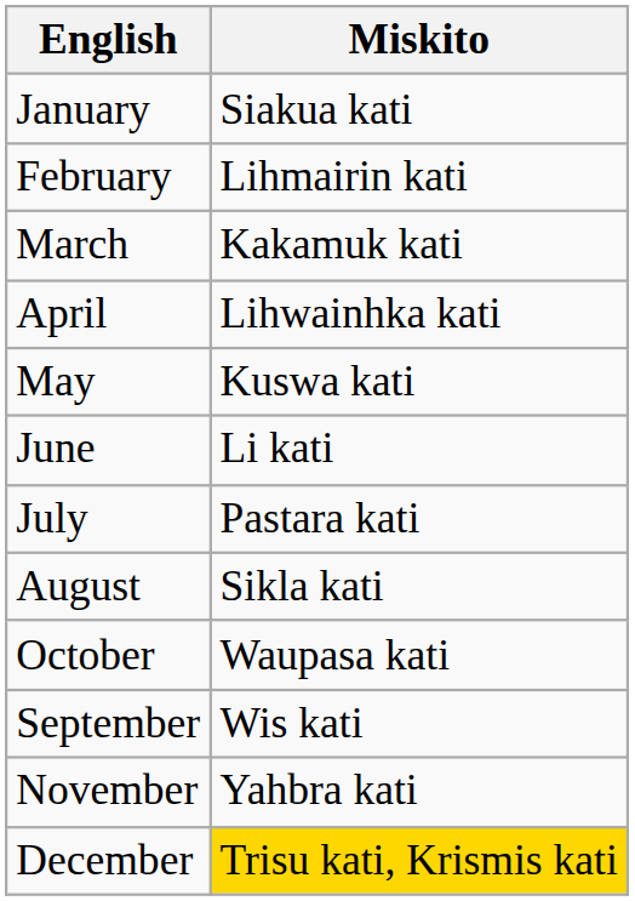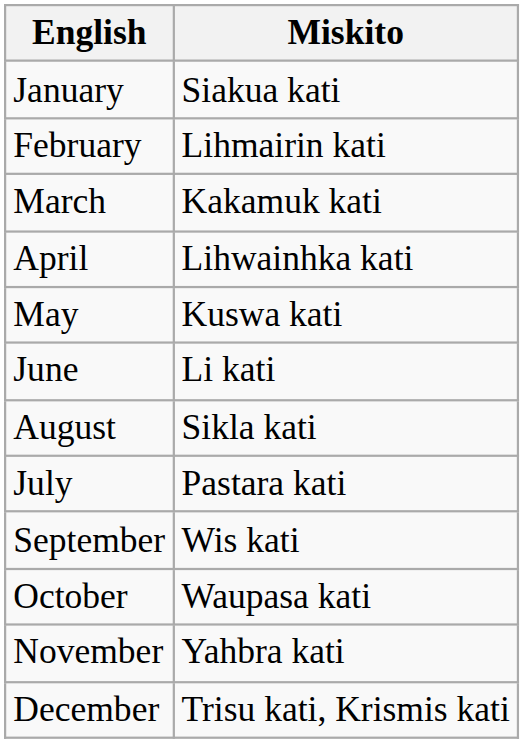rows swapped: July <-> August
rows swapped: September <-> October
December | Miskito: gold background -> no background
